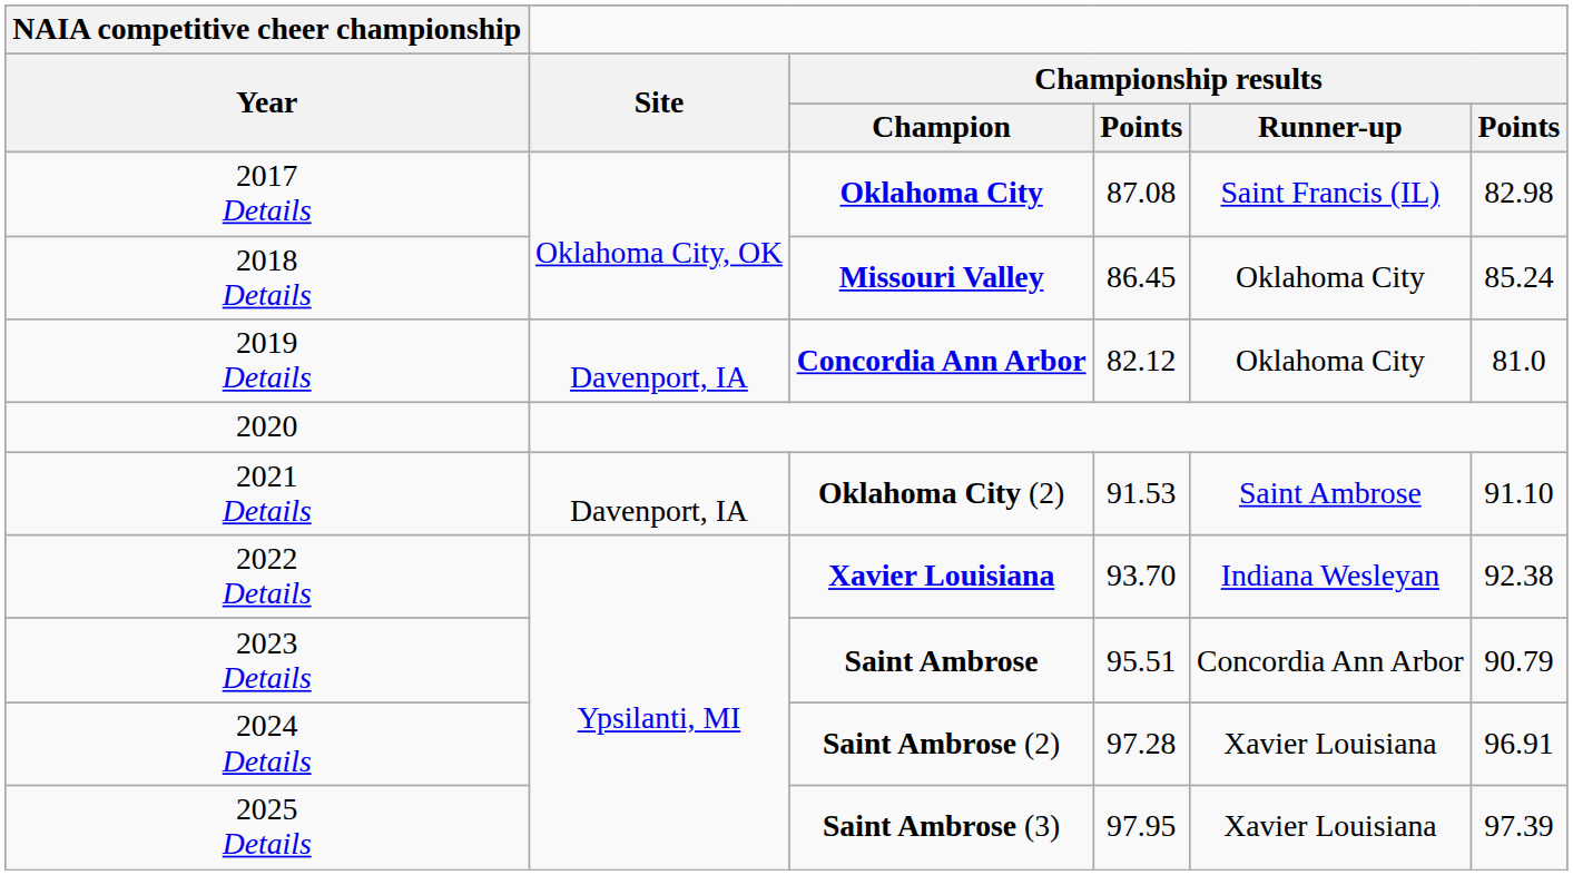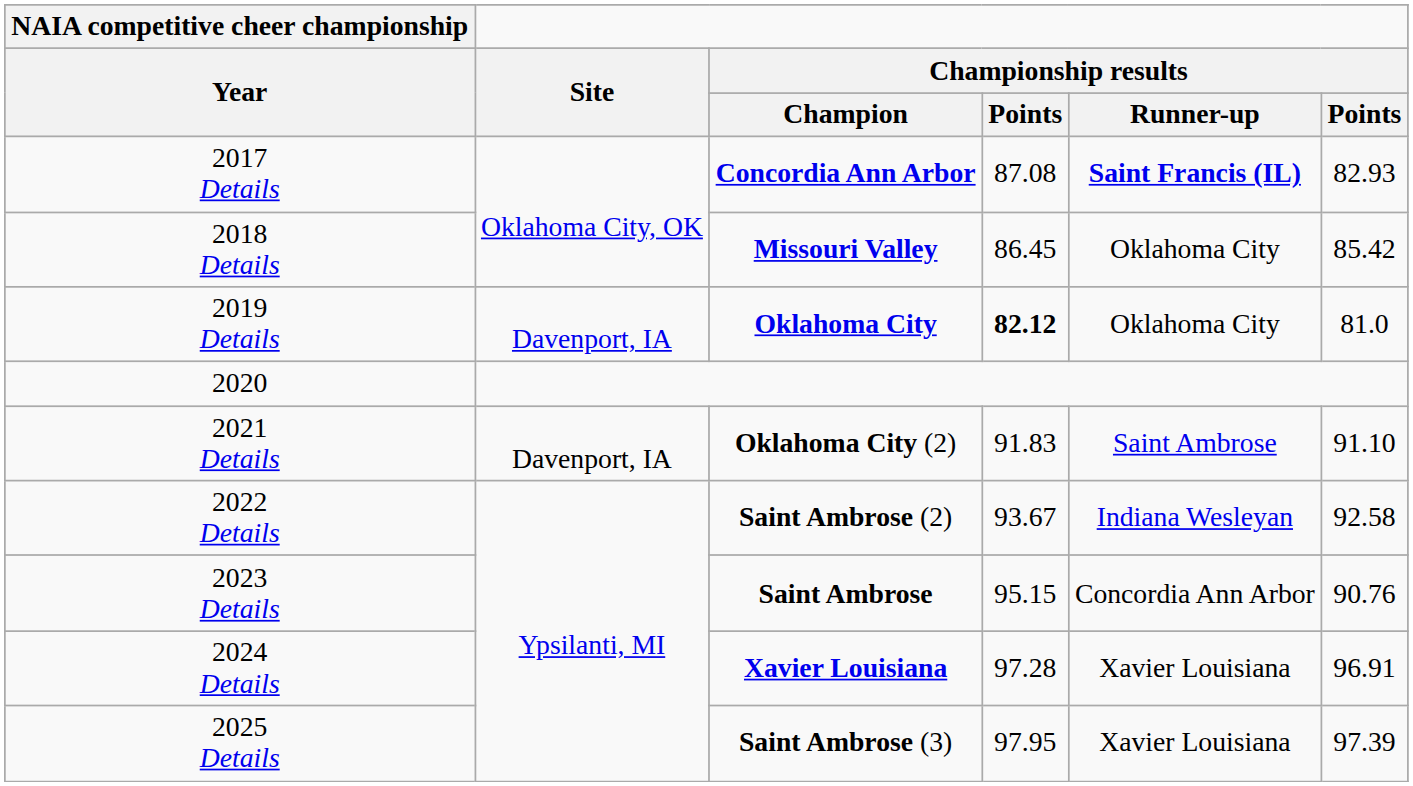2017 Details | Championship results / Champion: Oklahoma City -> Concordia Ann Arbor
2017 Details | Championship results / Runner-up: normal -> bold
2017 Details | column 6: 82.98 -> 82.93
2018 Details | column 6: 85.24 -> 85.42
2019 Details | Championship results / Champion: Concordia Ann Arbor -> Oklahoma City
2019 Details | column 4: normal -> bold
2021 Details | column 4: 91.53 -> 91.83
2022 Details | Championship results / Champion: Xavier Louisiana -> Saint Ambrose (2)
2022 Details | column 4: 93.70 -> 93.67
2022 Details | column 6: 92.38 -> 92.58
2023 Details | column 4: 95.51 -> 95.15
2023 Details | column 6: 90.79 -> 90.76
2024 Details | Championship results / Champion: Saint Ambrose (2) -> Xavier Louisiana
